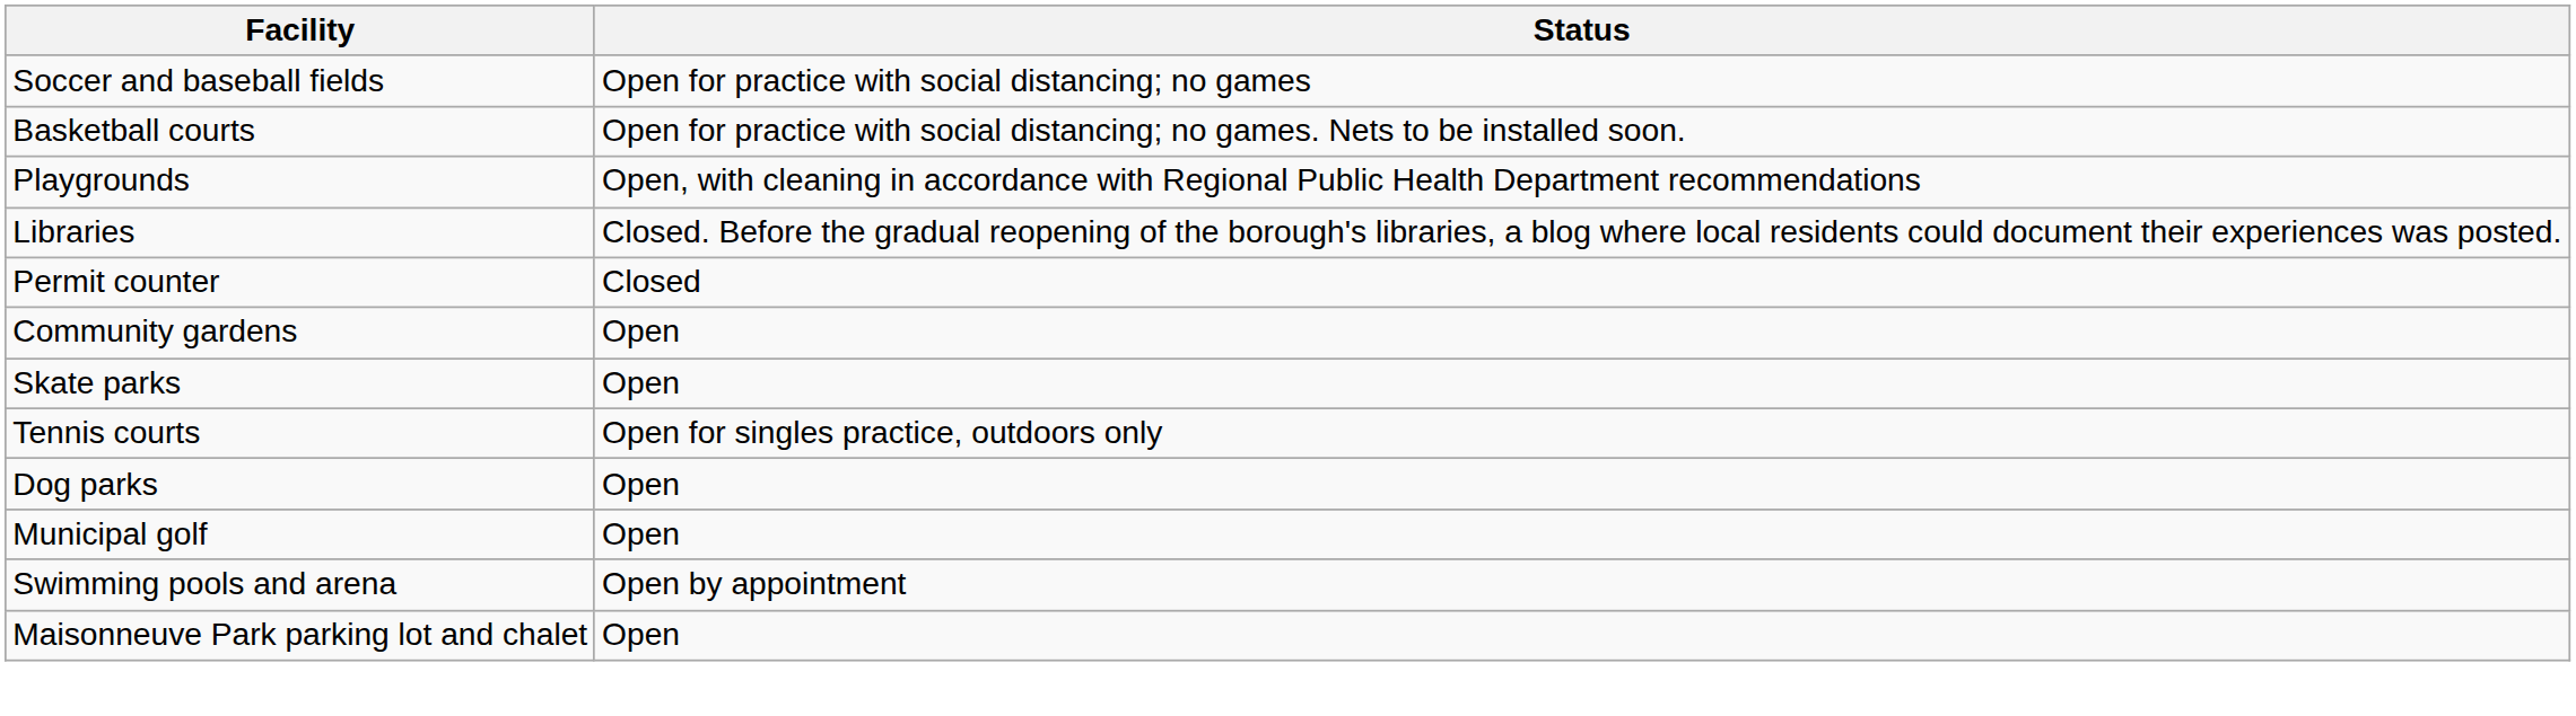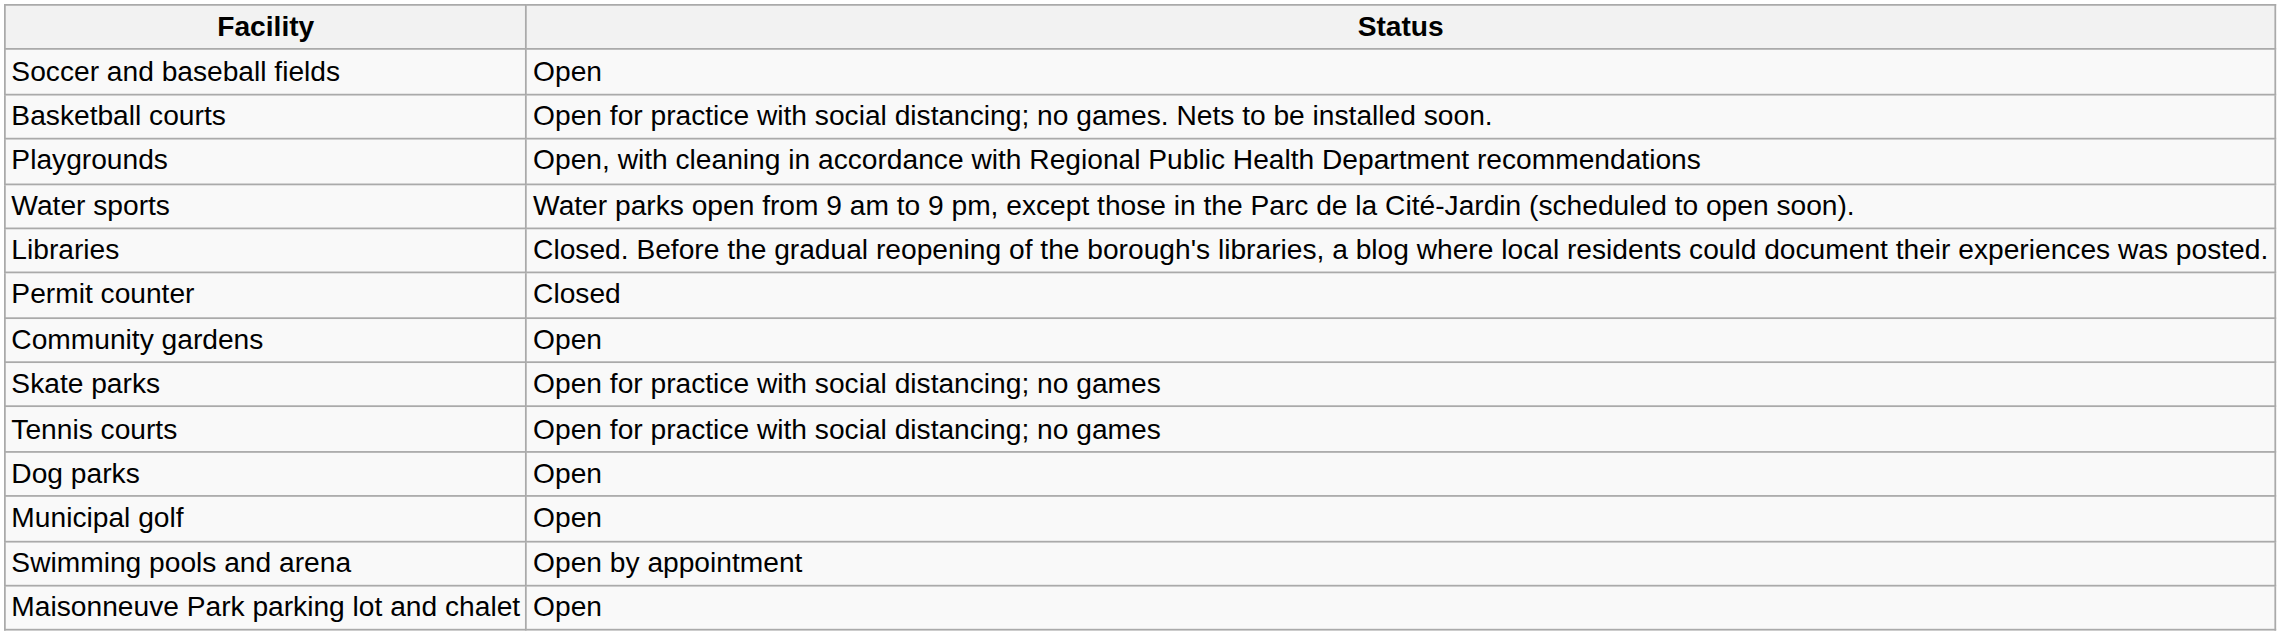Soccer and baseball fields | Status: Open for practice with social distancing; no games -> Open
+ row: Water sports | Water parks open from 9 am to 9 pm, except those in the Parc de la Cité-Jardin (scheduled to open soon).
Skate parks | Status: Open -> Open for practice with social distancing; no games
Tennis courts | Status: Open for singles practice, outdoors only -> Open for practice with social distancing; no games
